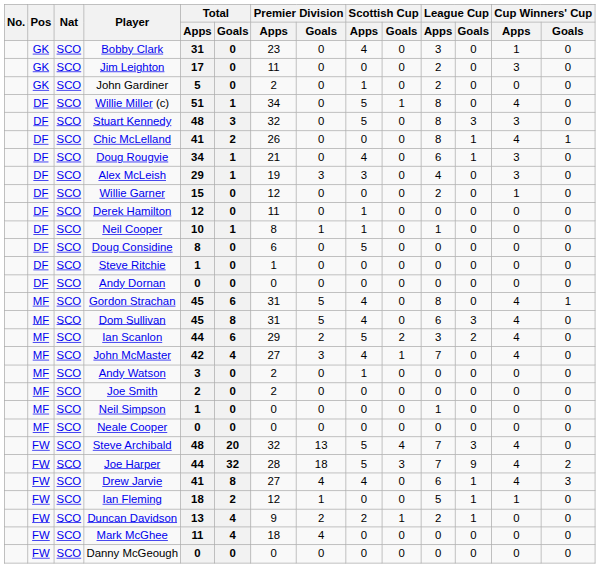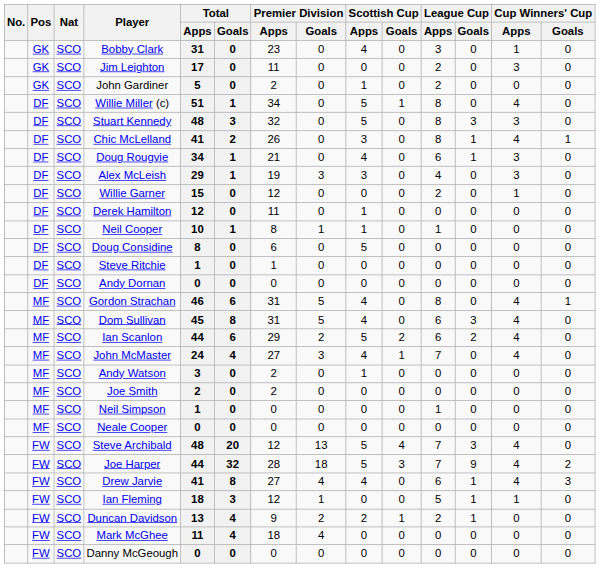Chic McLelland | Scottish Cup / Apps: 0 -> 3
Gordon Strachan | Total / Apps: 45 -> 46
Ian Scanlon | League Cup / Apps: 3 -> 6
John McMaster | Total / Apps: 42 -> 24
Steve Archibald | Premier Division / Apps: 32 -> 12
Ian Fleming | Total / Goals: 2 -> 3
